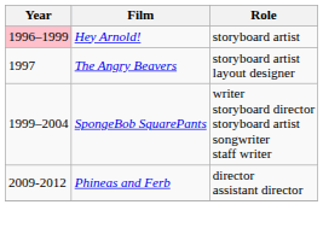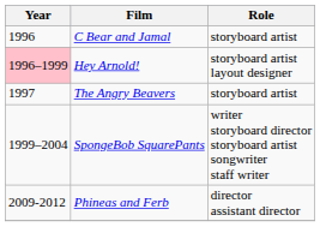+ row: 1996 | C Bear and Jamal | storyboard artist
Hey Arnold! | Role: storyboard artist -> storyboard artist layout designer
The Angry Beavers | Role: storyboard artist layout designer -> storyboard artist
